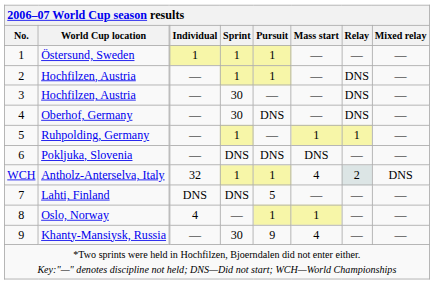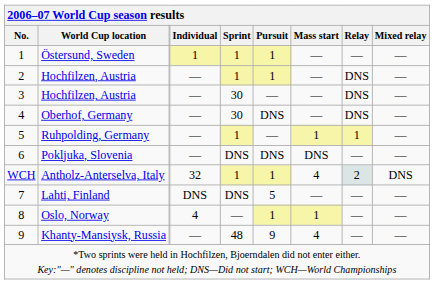Khanty-Mansiysk, Russia | Sprint: 30 -> 48
